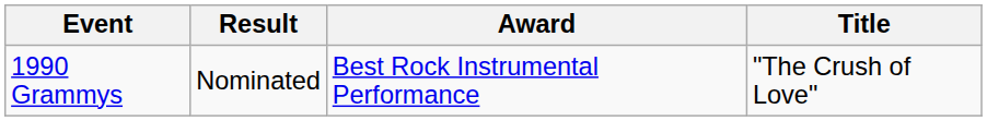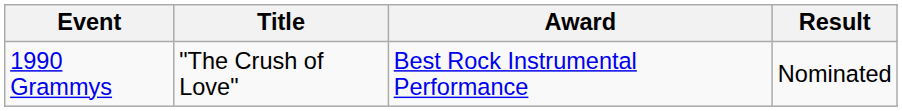columns swapped: Title <-> Result
